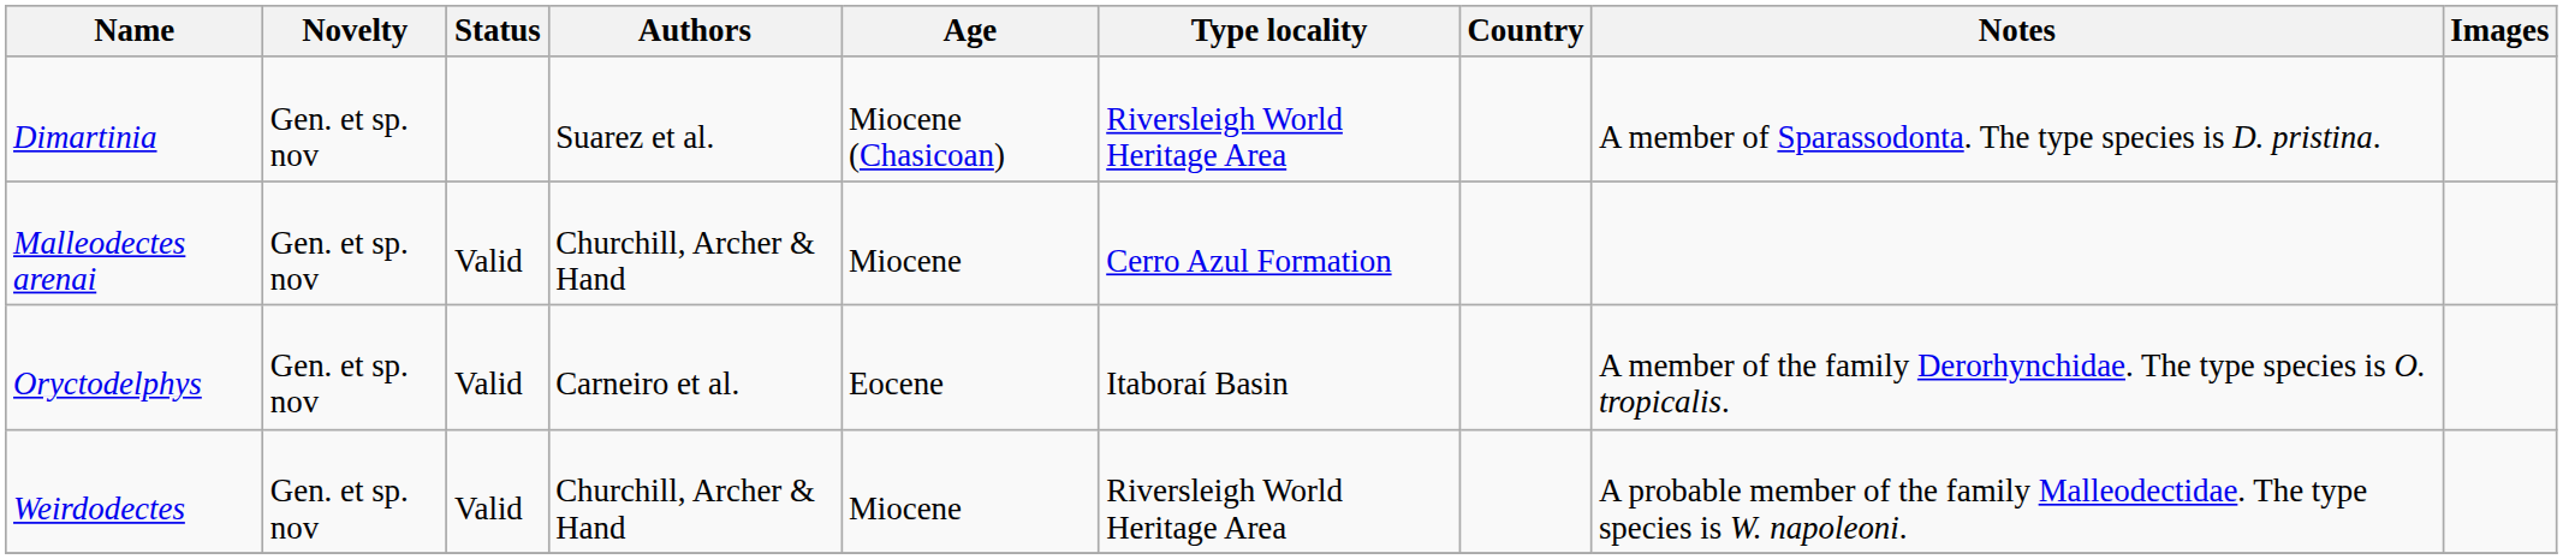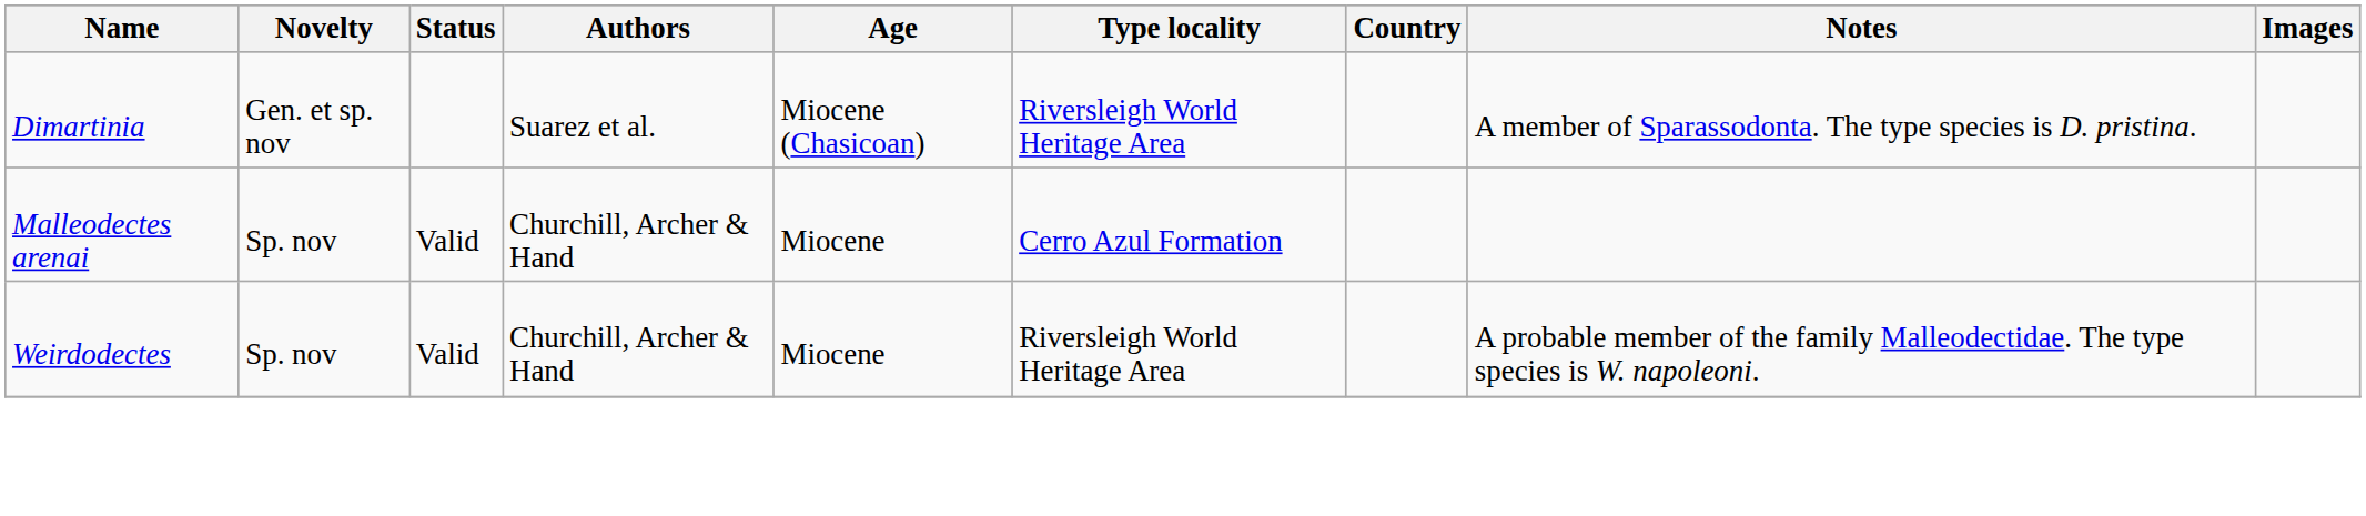Malleodectes arenai | Novelty: Gen. et sp. nov -> Sp. nov
- row: Oryctodelphys | Gen. et sp. nov | Valid | Carneiro et al. | Eocene | Itaboraí Basin | A member of the family Derorhynchidae. The type species is O. tropicalis.
Weirdodectes | Novelty: Gen. et sp. nov -> Sp. nov
